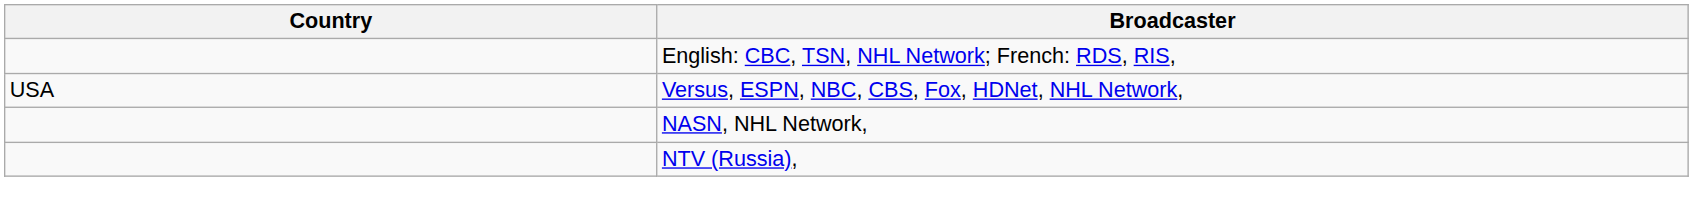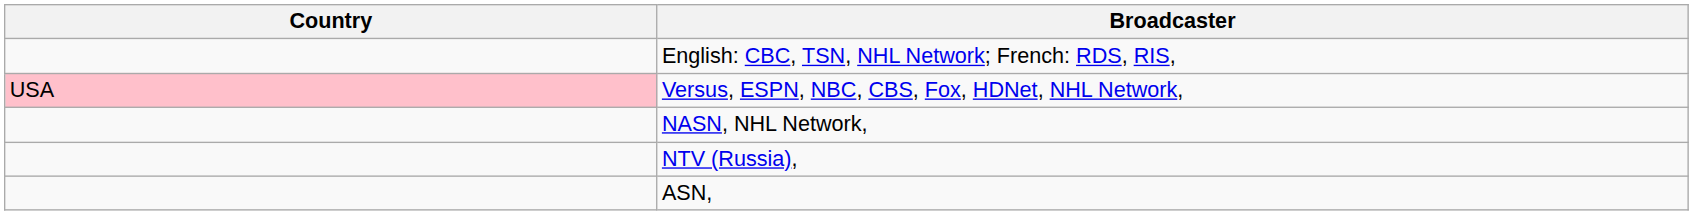Versus, ESPN, NBC, CBS, Fox, HDNet, NHL Network, | Country: no background -> pink background
+ row: ASN,
